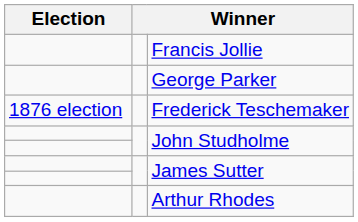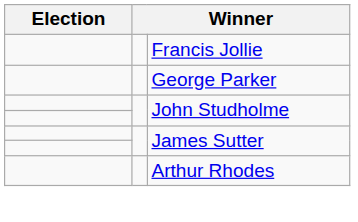- row: 1876 election | Frederick Teschemaker
